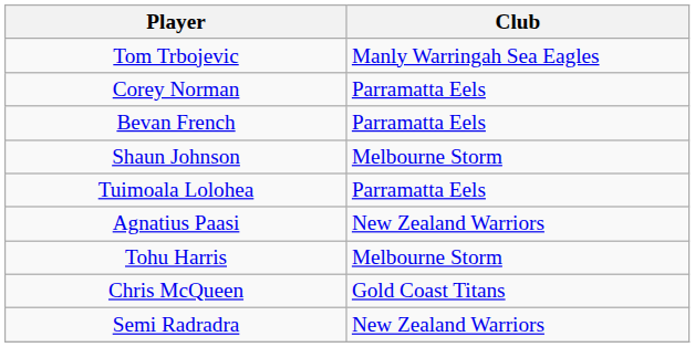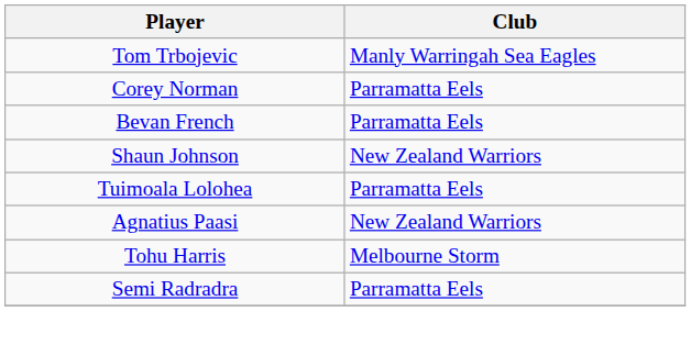Shaun Johnson | Club: Melbourne Storm -> New Zealand Warriors
- row: Chris McQueen | Gold Coast Titans
Semi Radradra | Club: New Zealand Warriors -> Parramatta Eels
